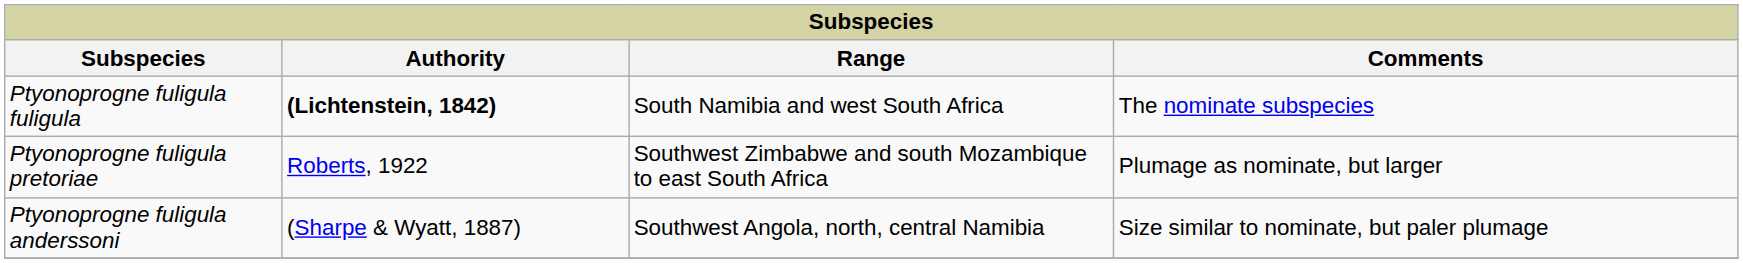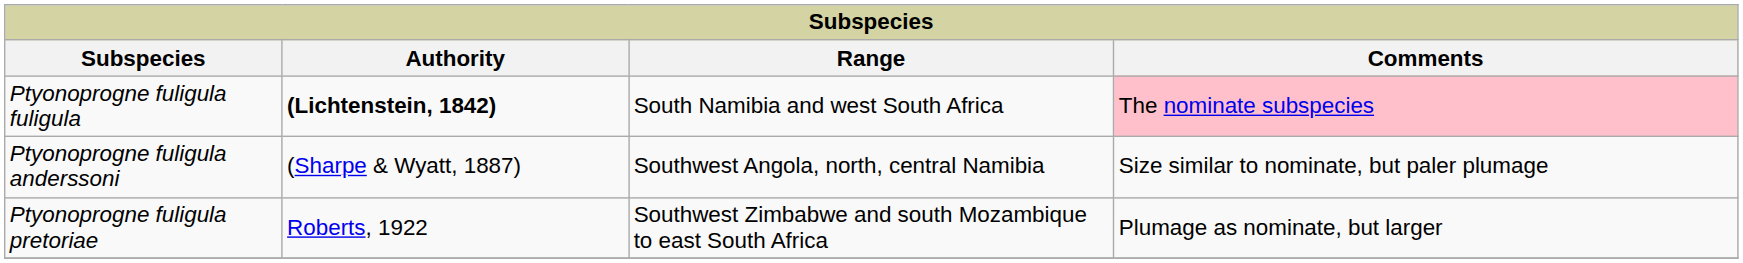Ptyonoprogne fuligula fuligula | Comments: no background -> pink background
rows swapped: Ptyonoprogne fuligula anderssoni <-> Ptyonoprogne fuligula pretoriae
